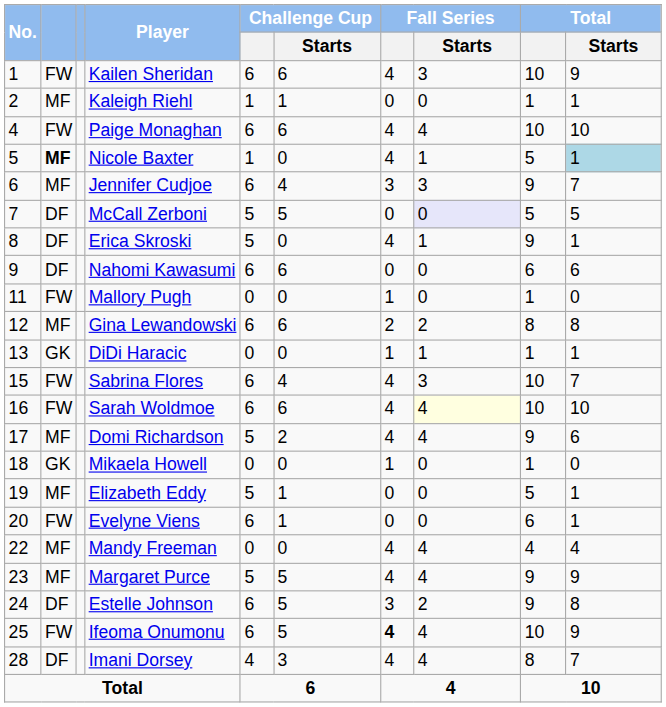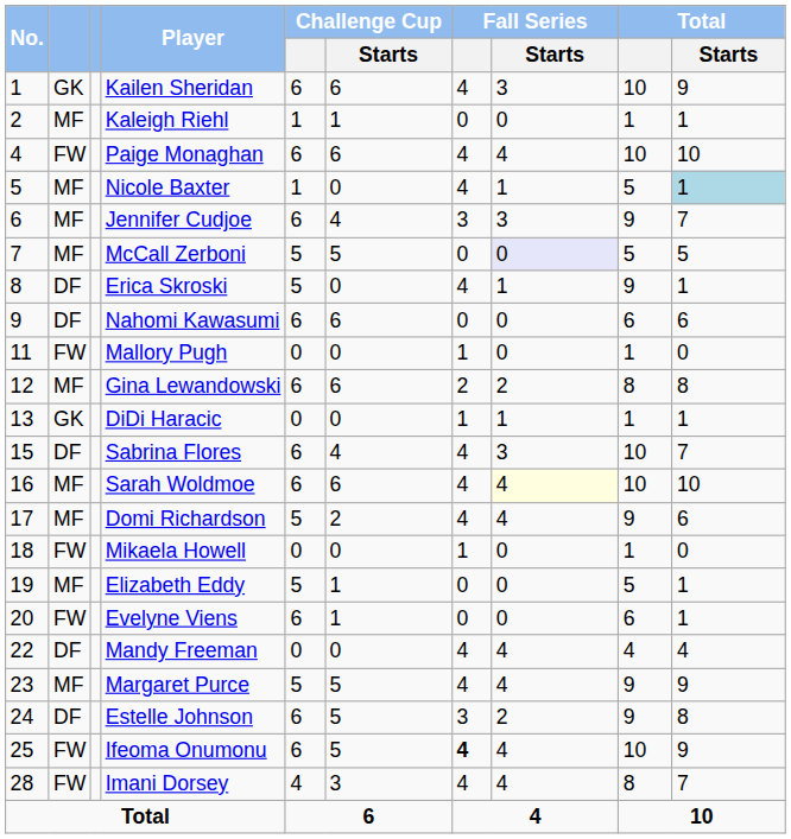Kailen Sheridan | column 2: FW -> GK
Nicole Baxter | column 2: bold -> normal
McCall Zerboni | column 2: DF -> MF
Sabrina Flores | column 2: FW -> DF
Sarah Woldmoe | column 2: FW -> MF
Mikaela Howell | column 2: GK -> FW
Mandy Freeman | column 2: MF -> DF
Imani Dorsey | column 2: DF -> FW
